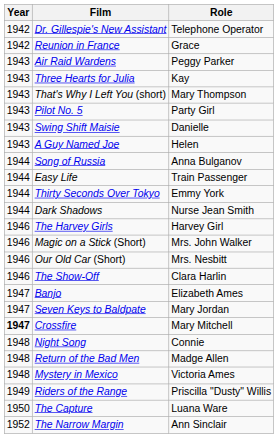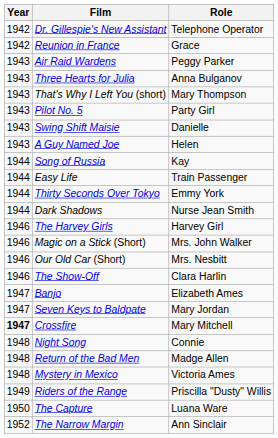Three Hearts for Julia | Role: Kay -> Anna Bulganov
Song of Russia | Role: Anna Bulganov -> Kay
